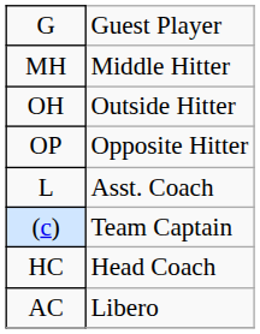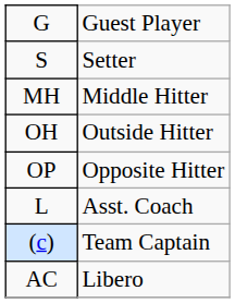+ row: S | Setter
- row: HC | Head Coach
